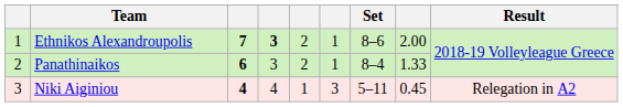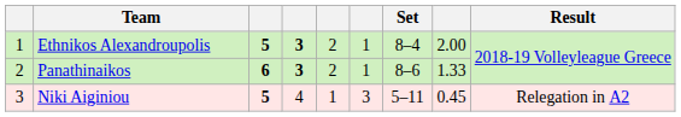Ethnikos Alexandroupolis | column 3: 7 -> 5
Ethnikos Alexandroupolis | Set: 8–6 -> 8–4
Panathinaikos | column 4: normal -> bold
Panathinaikos | Set: 8–4 -> 8–6
Niki Aiginiou | column 3: 4 -> 5
